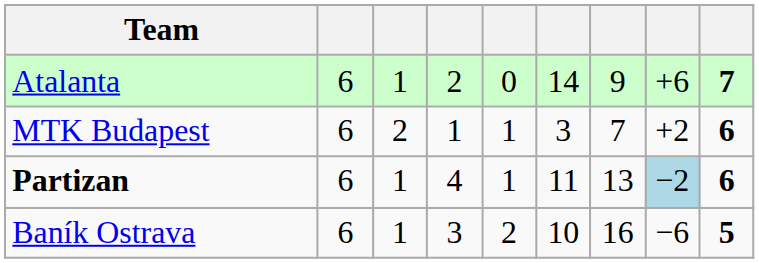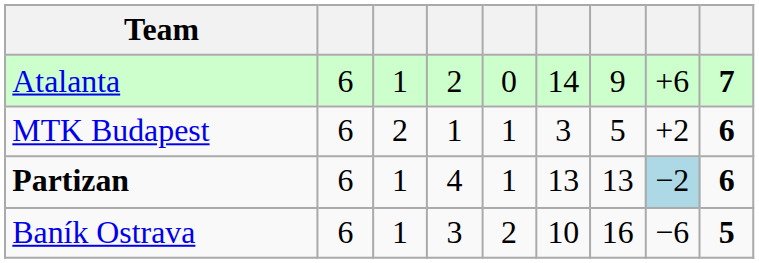MTK Budapest | column 7: 7 -> 5
Partizan | column 6: 11 -> 13
